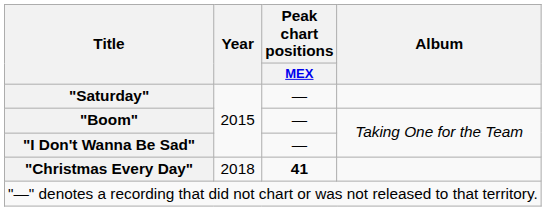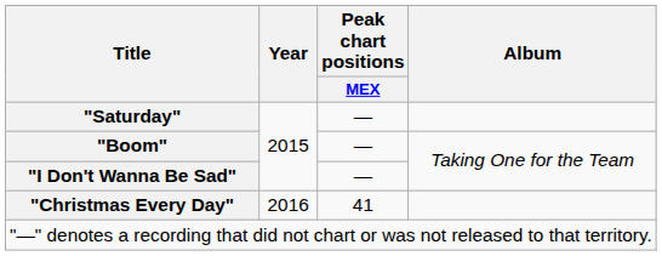"Christmas Every Day" | Year: 2018 -> 2016
"Christmas Every Day" | Peak chart positions / MEX: bold -> normal
